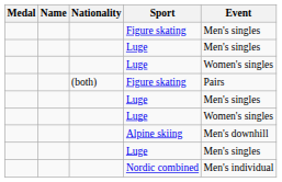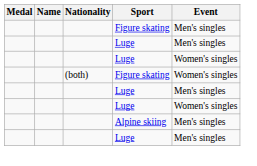(both) / Figure skating | Event: Pairs -> Women's singles
Alpine skiing | Event: Men's downhill -> Men's singles
- row: Nordic combined | Men's individual
